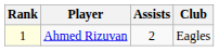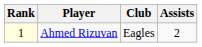columns swapped: Club <-> Assists
